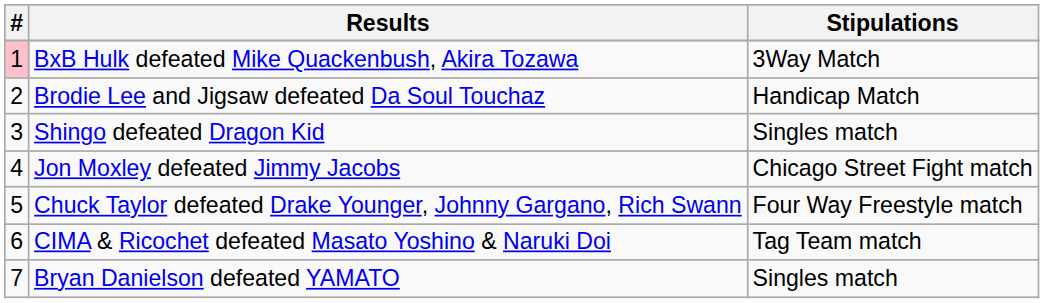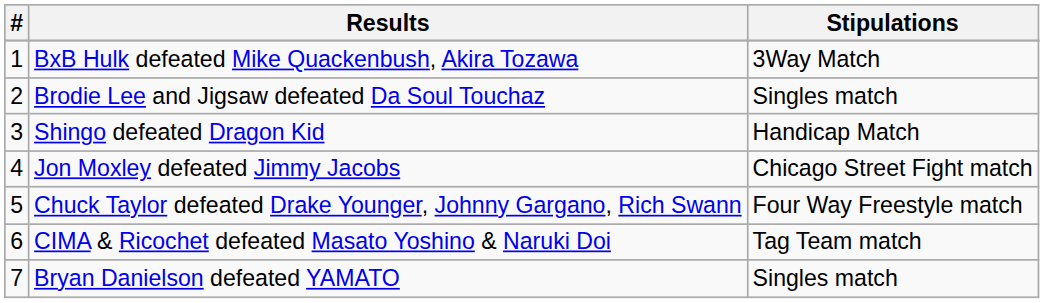BxB Hulk defeated Mike Quackenbush, Akira Tozawa | #: pink background -> no background
Brodie Lee and Jigsaw defeated Da Soul Touchaz | Stipulations: Handicap Match -> Singles match
Shingo defeated Dragon Kid | Stipulations: Singles match -> Handicap Match
